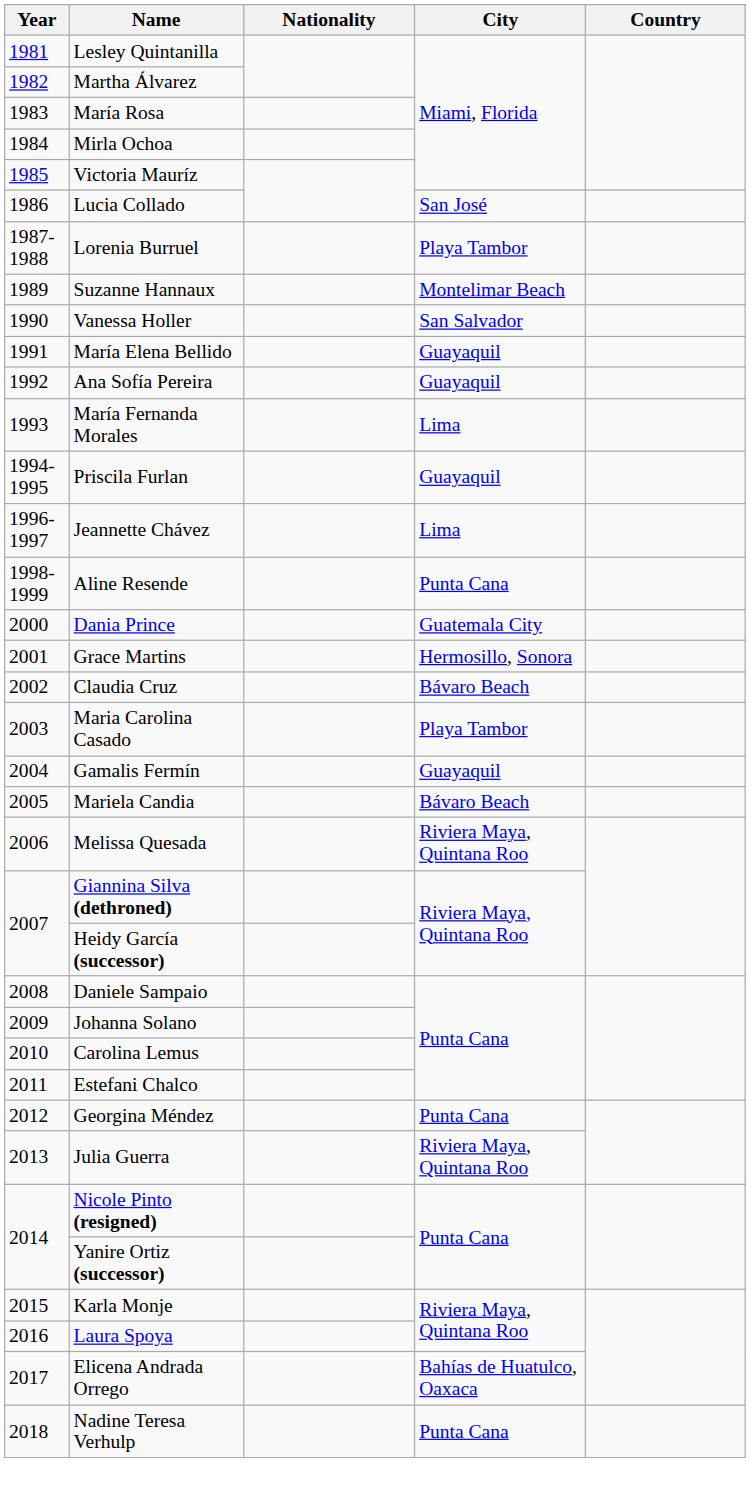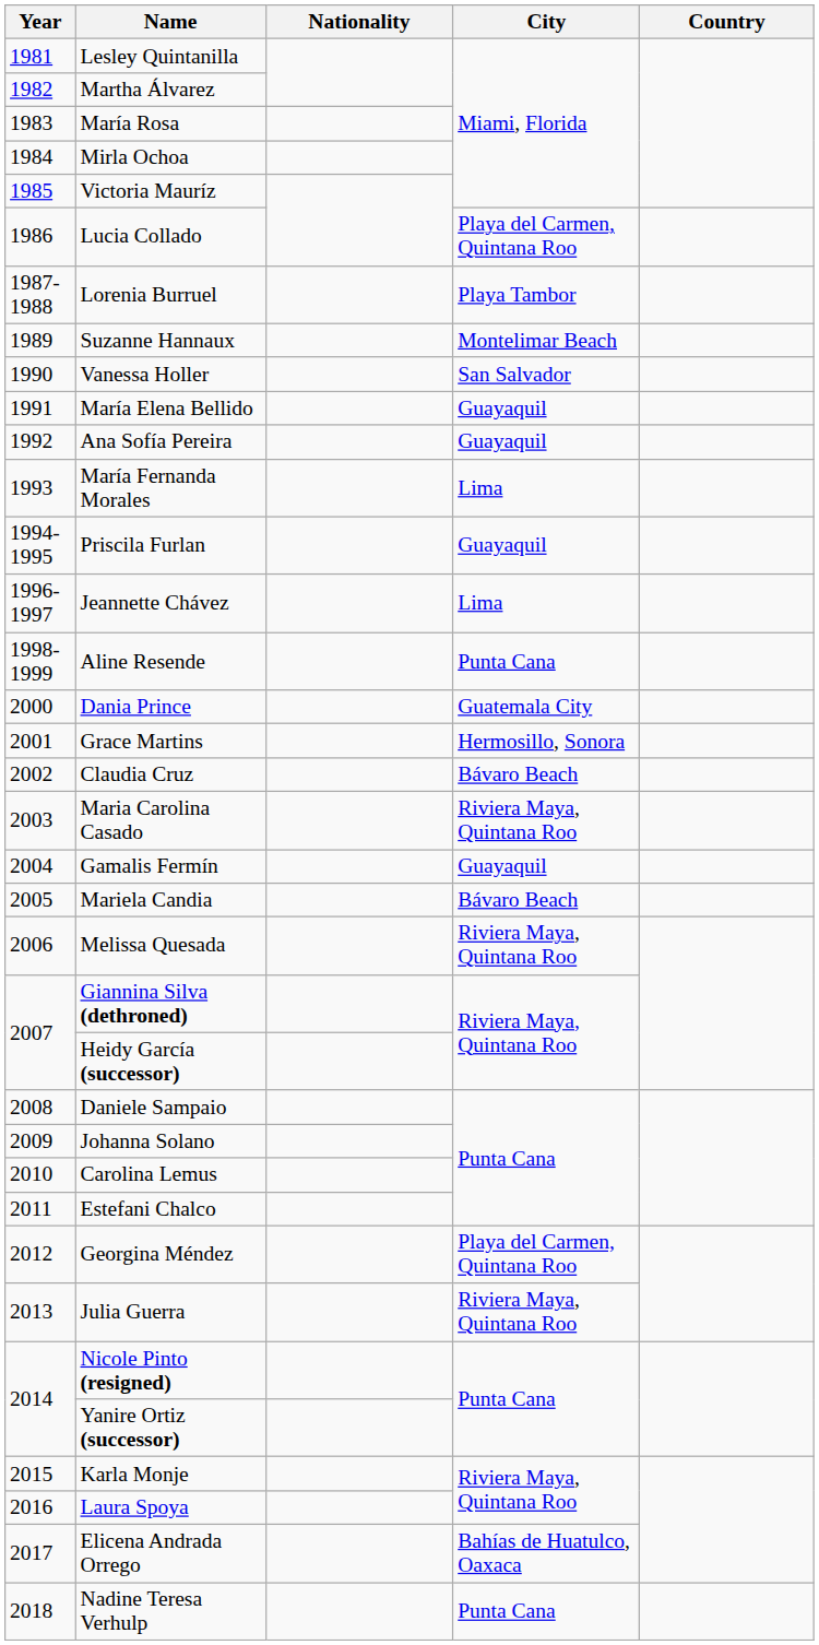Lucia Collado | City: San José -> Playa del Carmen, Quintana Roo
Maria Carolina Casado | City: Playa Tambor -> Riviera Maya, Quintana Roo
Georgina Méndez | City: Punta Cana -> Playa del Carmen, Quintana Roo
